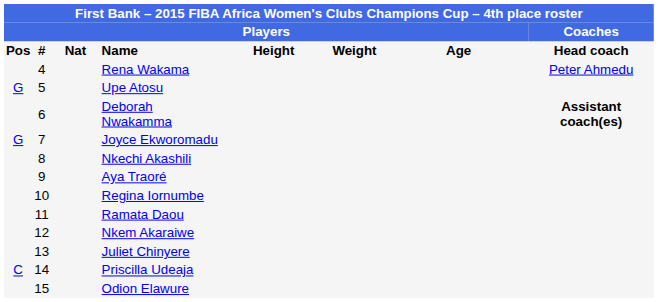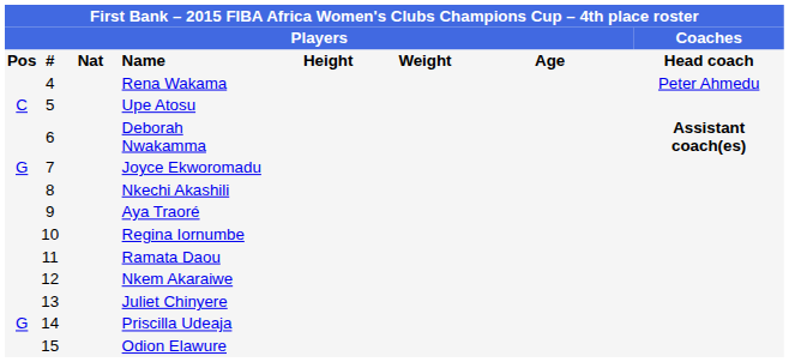Upe Atosu | column 1: G -> C
Priscilla Udeaja | column 1: C -> G
